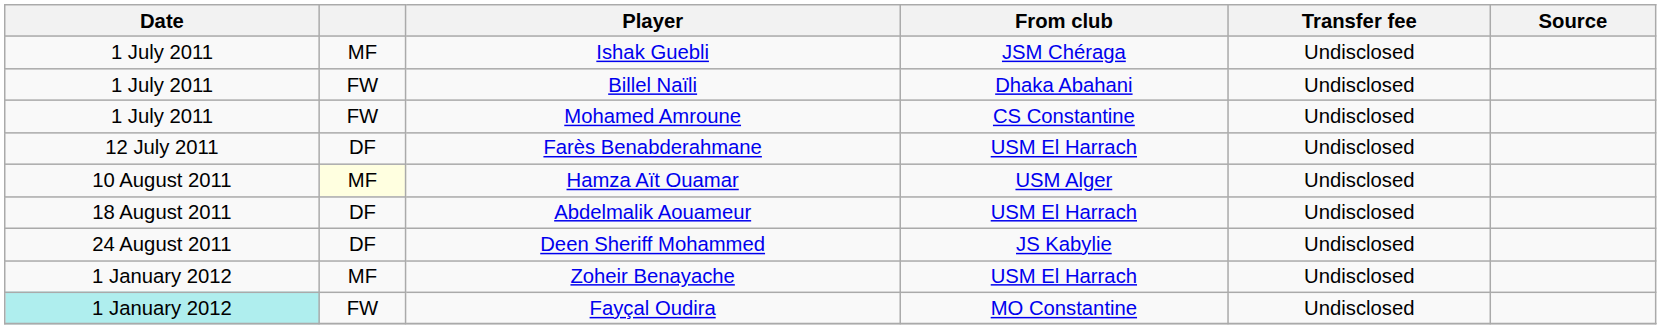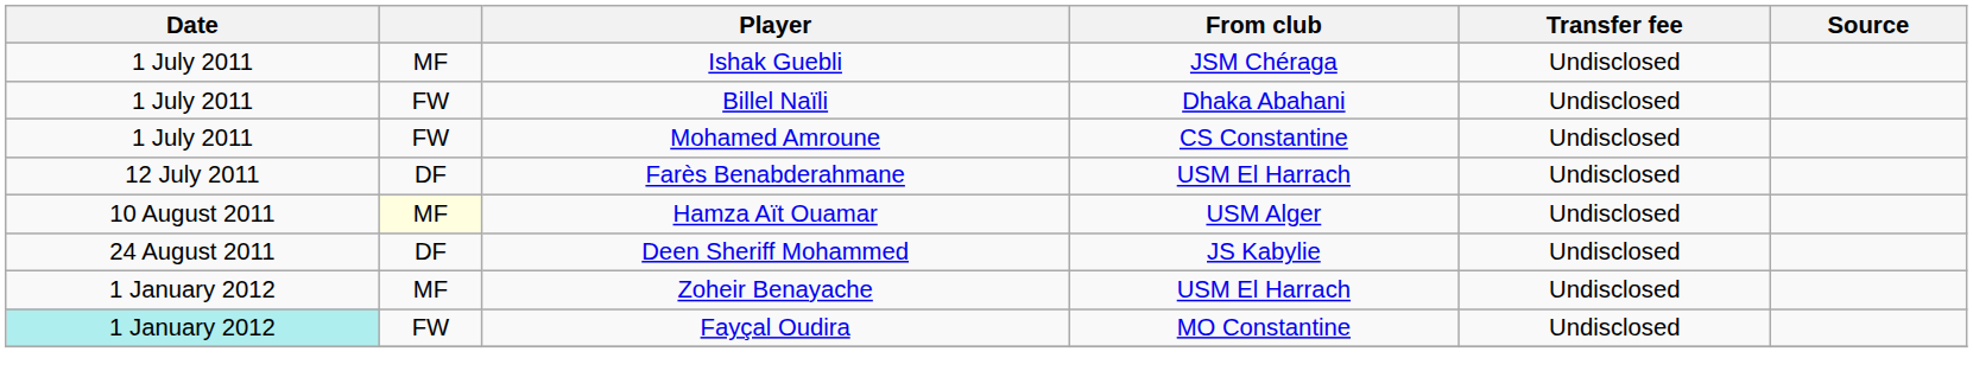- row: 18 August 2011 | DF | Abdelmalik Aouameur | USM El Harrach | Undisclosed
